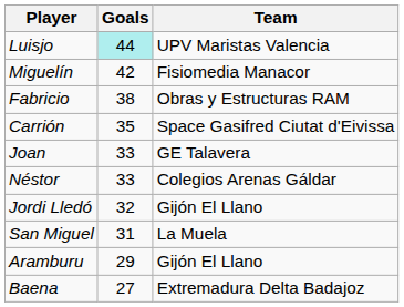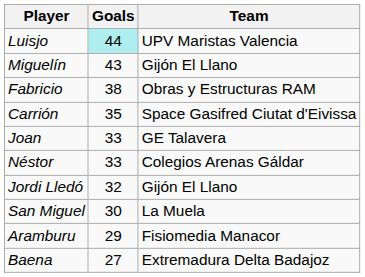Miguelín | Goals: 42 -> 43
Miguelín | Team: Fisiomedia Manacor -> Gijón El Llano
San Miguel | Goals: 31 -> 30
Aramburu | Team: Gijón El Llano -> Fisiomedia Manacor
